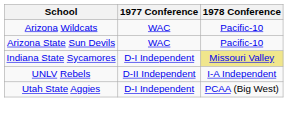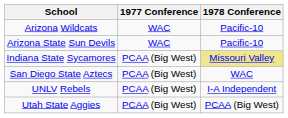Indiana State Sycamores | 1977 Conference: D-I Independent -> PCAA (Big West)
+ row: San Diego State Aztecs | PCAA (Big West) | WAC
UNLV Rebels | 1977 Conference: D-II Independent -> PCAA (Big West)
Utah State Aggies | 1977 Conference: D-I Independent -> PCAA (Big West)
